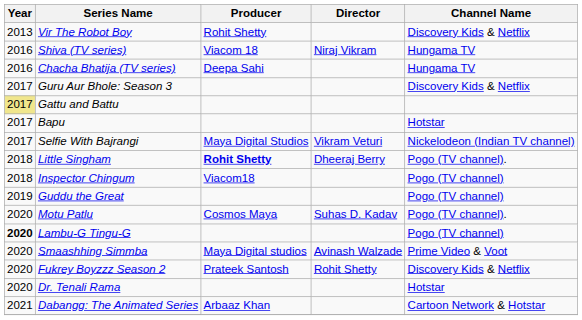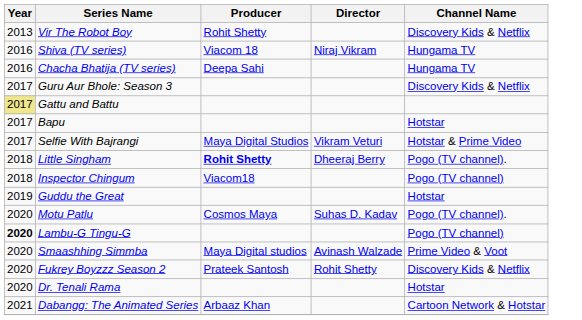Selfie With Bajrangi | Channel Name: Nickelodeon (Indian TV channel) -> Hotstar & Prime Video
Guddu the Great | Channel Name: Pogo (TV channel) -> Hotstar
